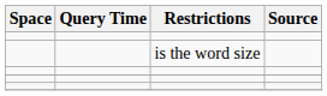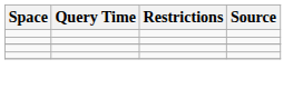- row: is the word size
